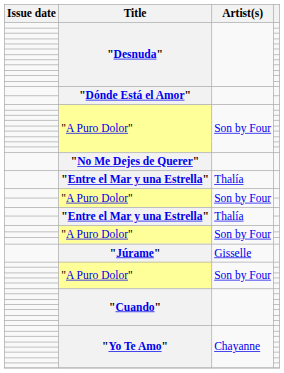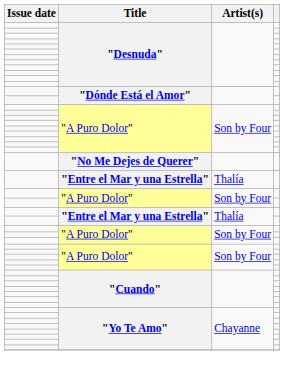- row: "Júrame" | Gisselle
